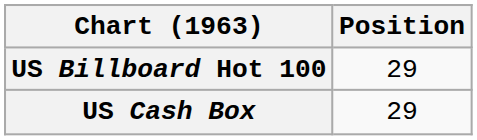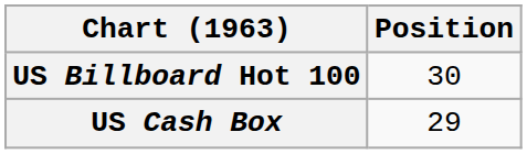US Billboard Hot 100 | Position: 29 -> 30
